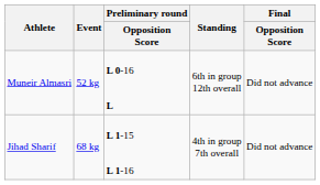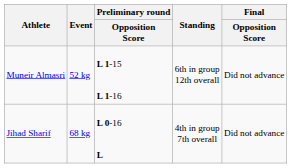Muneir Almasri | Preliminary round / Opposition Score: L 0-16 L -> L 1-15 L 1-16
Jihad Sharif | Preliminary round / Opposition Score: L 1-15 L 1-16 -> L 0-16 L
